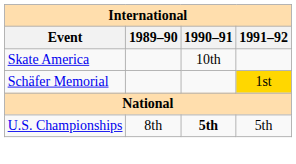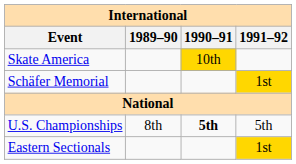Skate America | 1990–91: no background -> gold background
+ row: Eastern Sectionals | 1st
